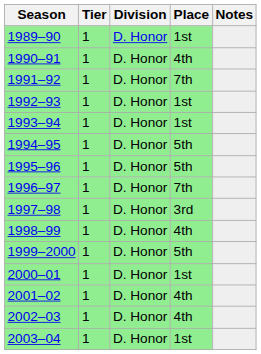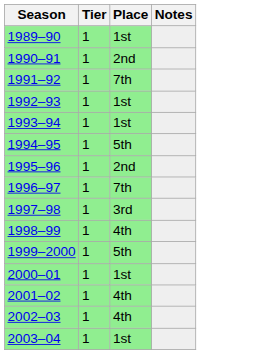- column: Division | D. Honor | D. Honor | D. Honor | D. Honor | D. Honor | D. Honor | D. Honor | D. Honor | D. Honor | D. Honor | D. Honor | D. Honor | D. Honor | D. Honor | D. Honor
1990–91 | Place: 4th -> 2nd
1995–96 | Place: 5th -> 2nd
